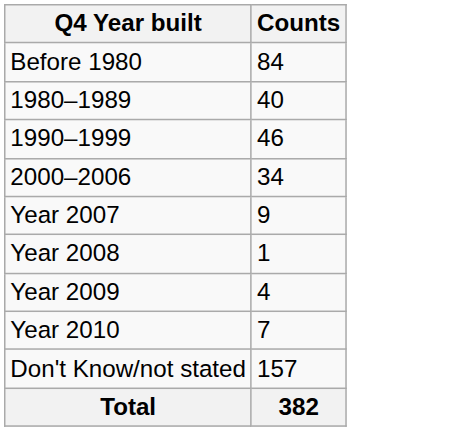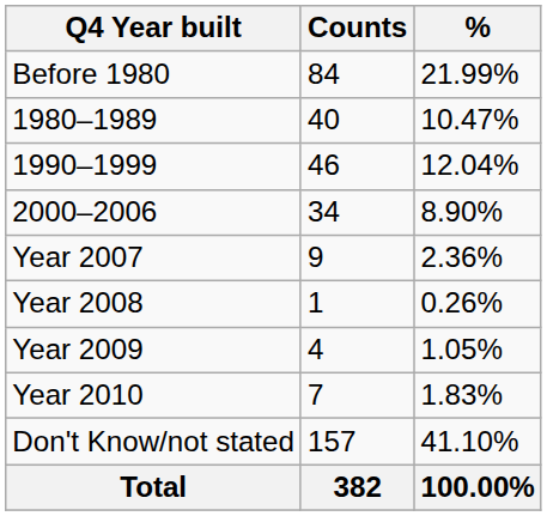+ column: % | 21.99% | 10.47% | 12.04% | 8.90% | 2.36% | 0.26% | 1.05% | 1.83% | 41.10% | 100.00%
